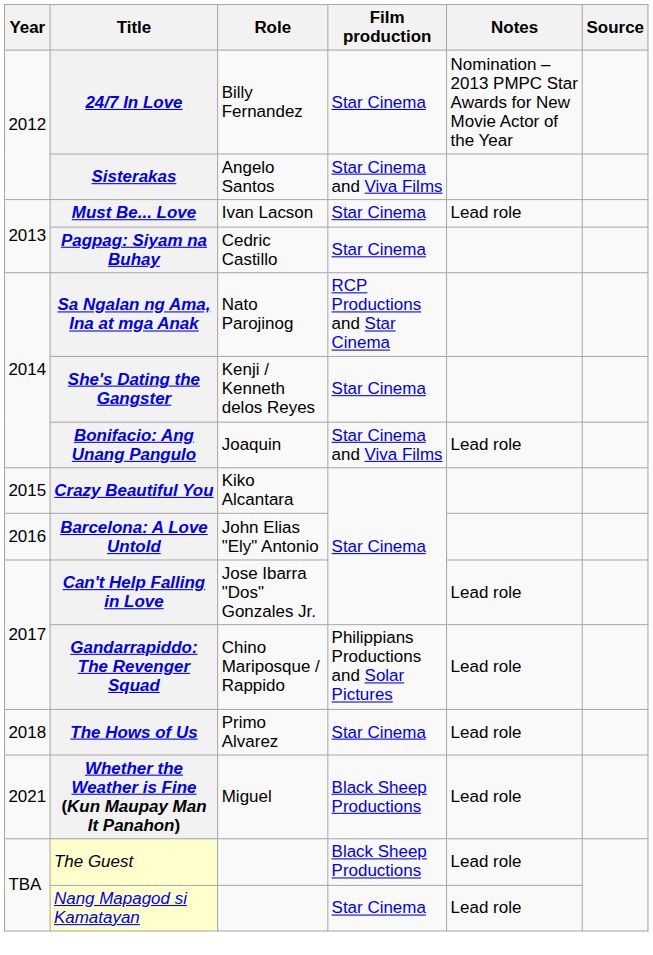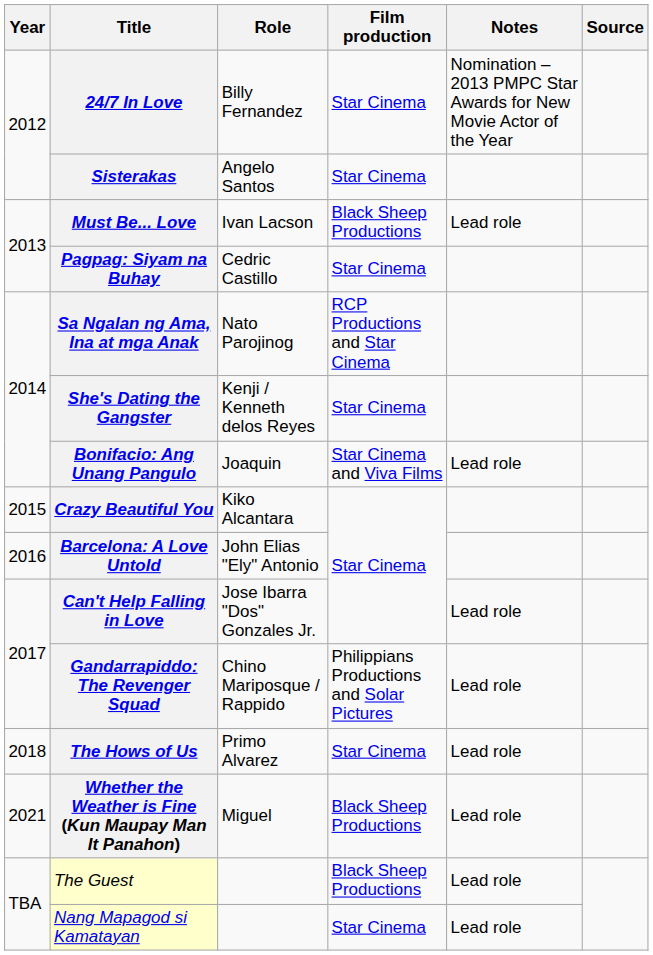Sisterakas | Film production: Star Cinema and Viva Films -> Star Cinema
Must Be... Love | Film production: Star Cinema -> Black Sheep Productions
